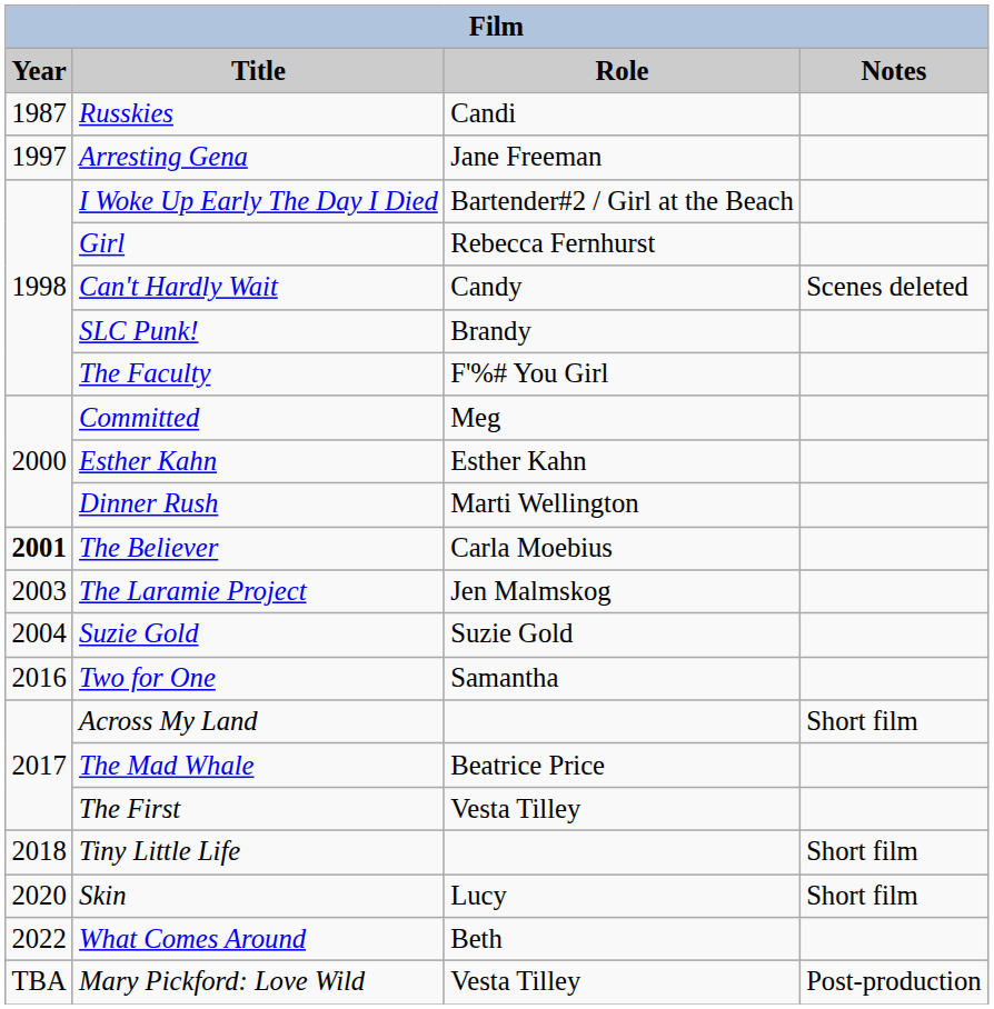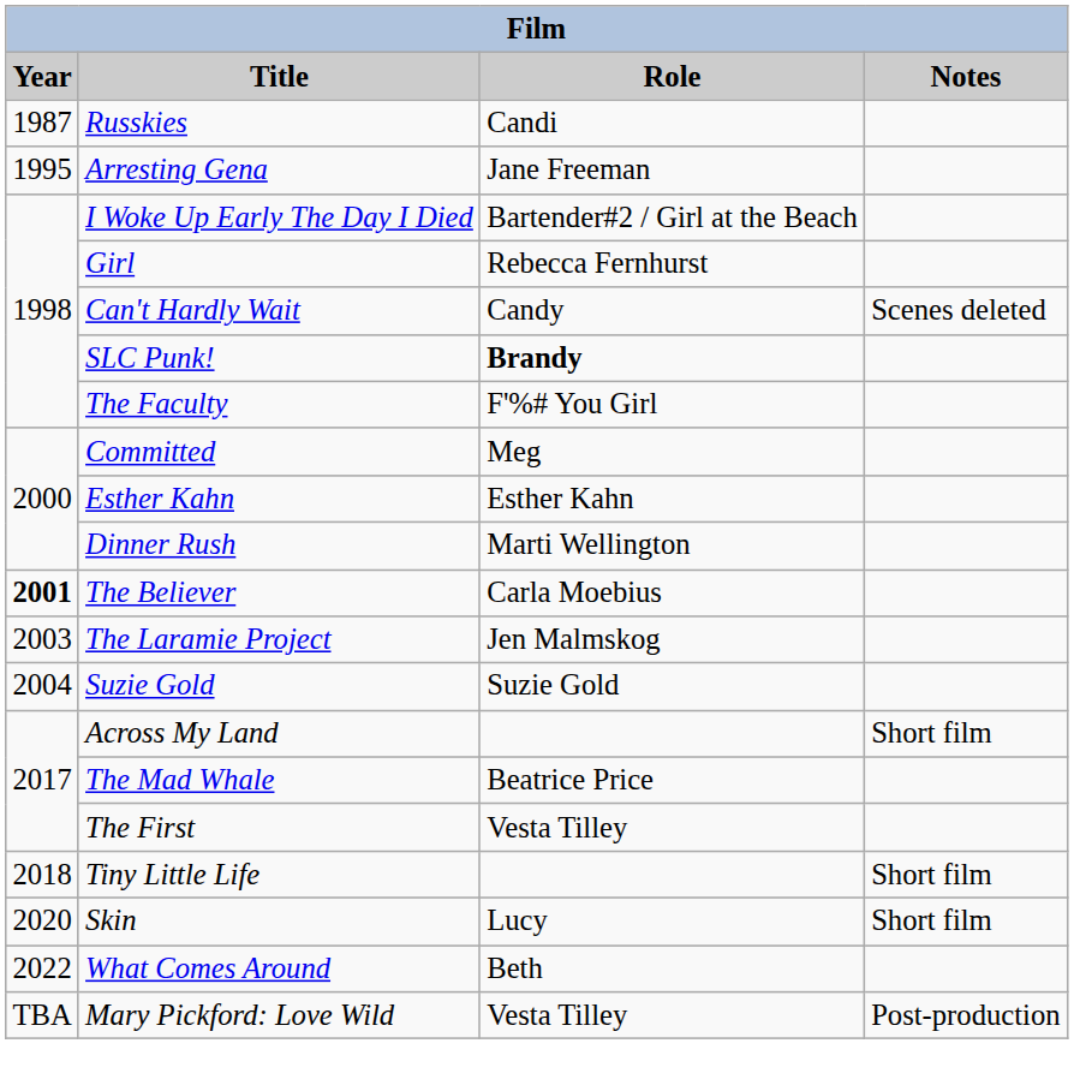Arresting Gena | Year: 1997 -> 1995
SLC Punk! | Role: normal -> bold
- row: 2016 | Two for One | Samantha
